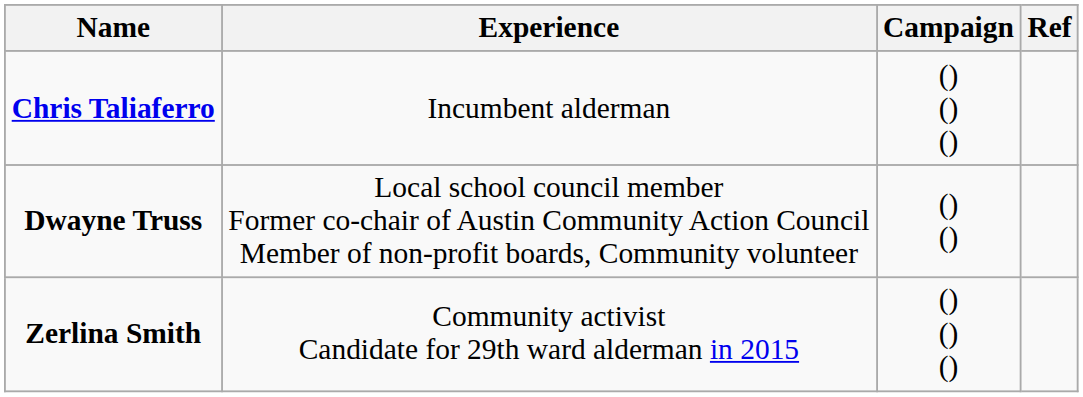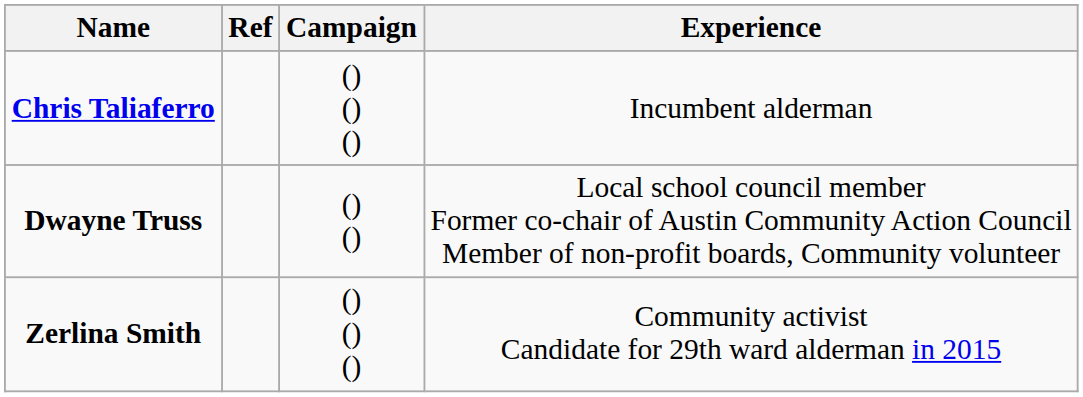columns swapped: Experience <-> Ref
